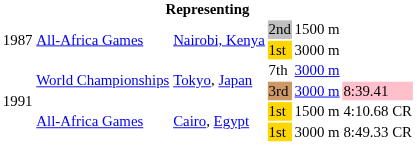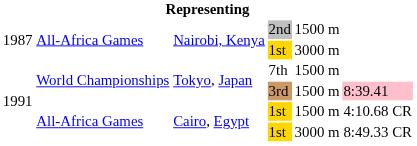7th | column 5: 3000 m -> 1500 m
3rd | column 5: 3000 m -> 1500 m
